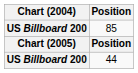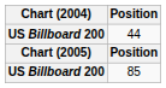rows swapped: 44 <-> 85
